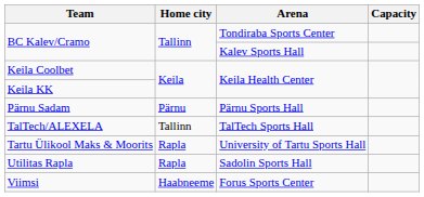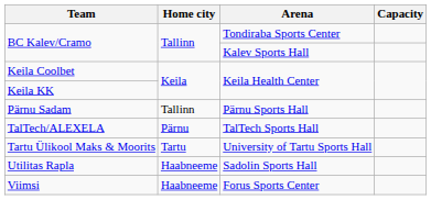Pärnu Sadam | Home city: Pärnu -> Tallinn
TalTech/ALEXELA | Home city: Tallinn -> Pärnu
Tartu Ülikool Maks & Moorits | Home city: Rapla -> Tartu
Utilitas Rapla | Home city: Rapla -> Haabneeme
